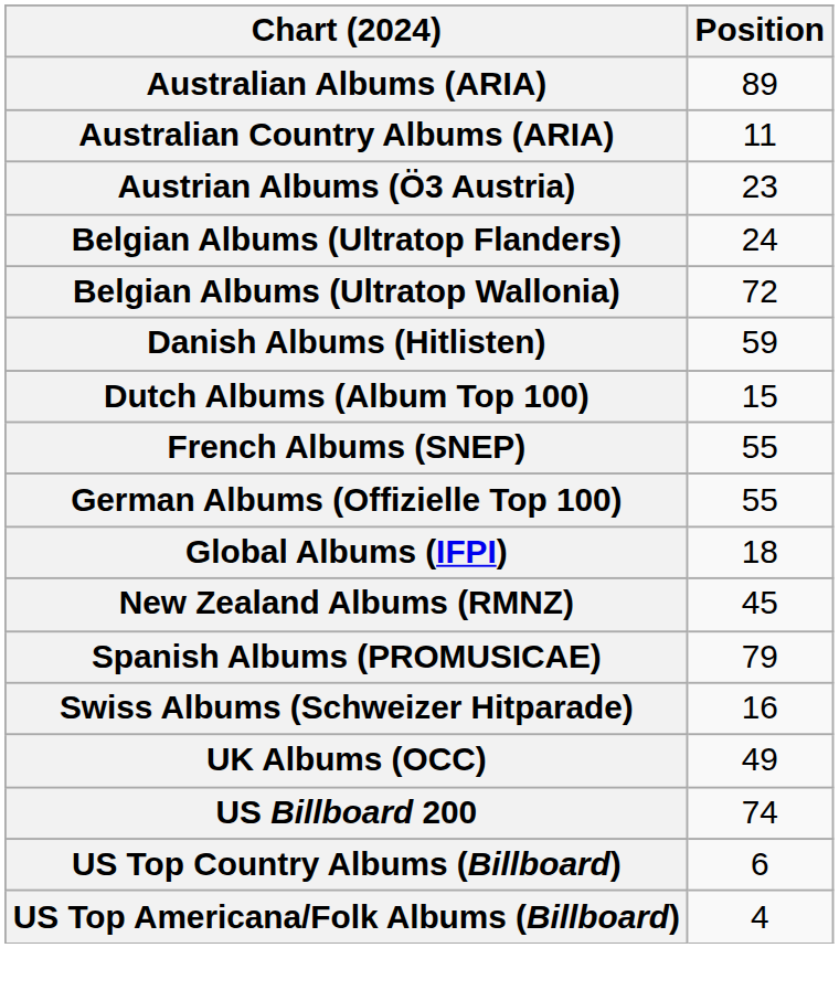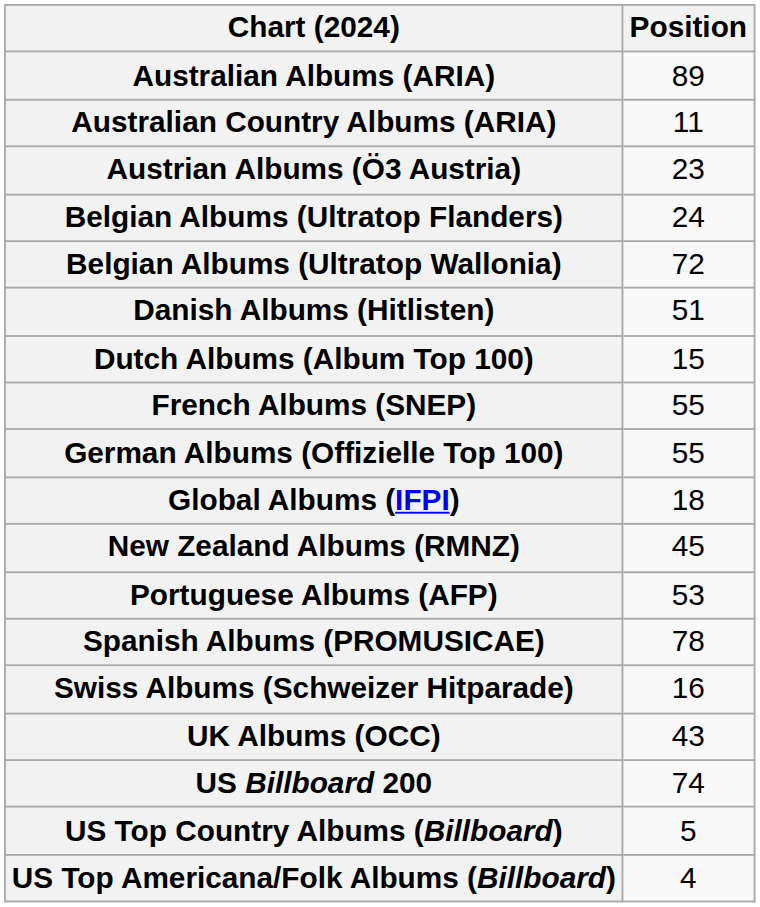Danish Albums (Hitlisten) | Position: 59 -> 51
+ row: Portuguese Albums (AFP) | 53
Spanish Albums (PROMUSICAE) | Position: 79 -> 78
UK Albums (OCC) | Position: 49 -> 43
US Top Country Albums (Billboard) | Position: 6 -> 5
